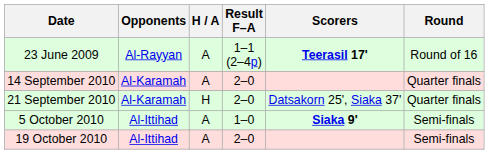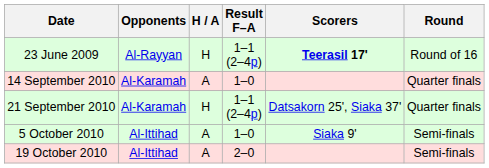23 June 2009 | H / A: A -> H
14 September 2010 | Result F–A: 2–0 -> 1–0
21 September 2010 | Result F–A: 2–0 -> 1–1 (2–4p)
5 October 2010 | Scorers: bold -> normal
